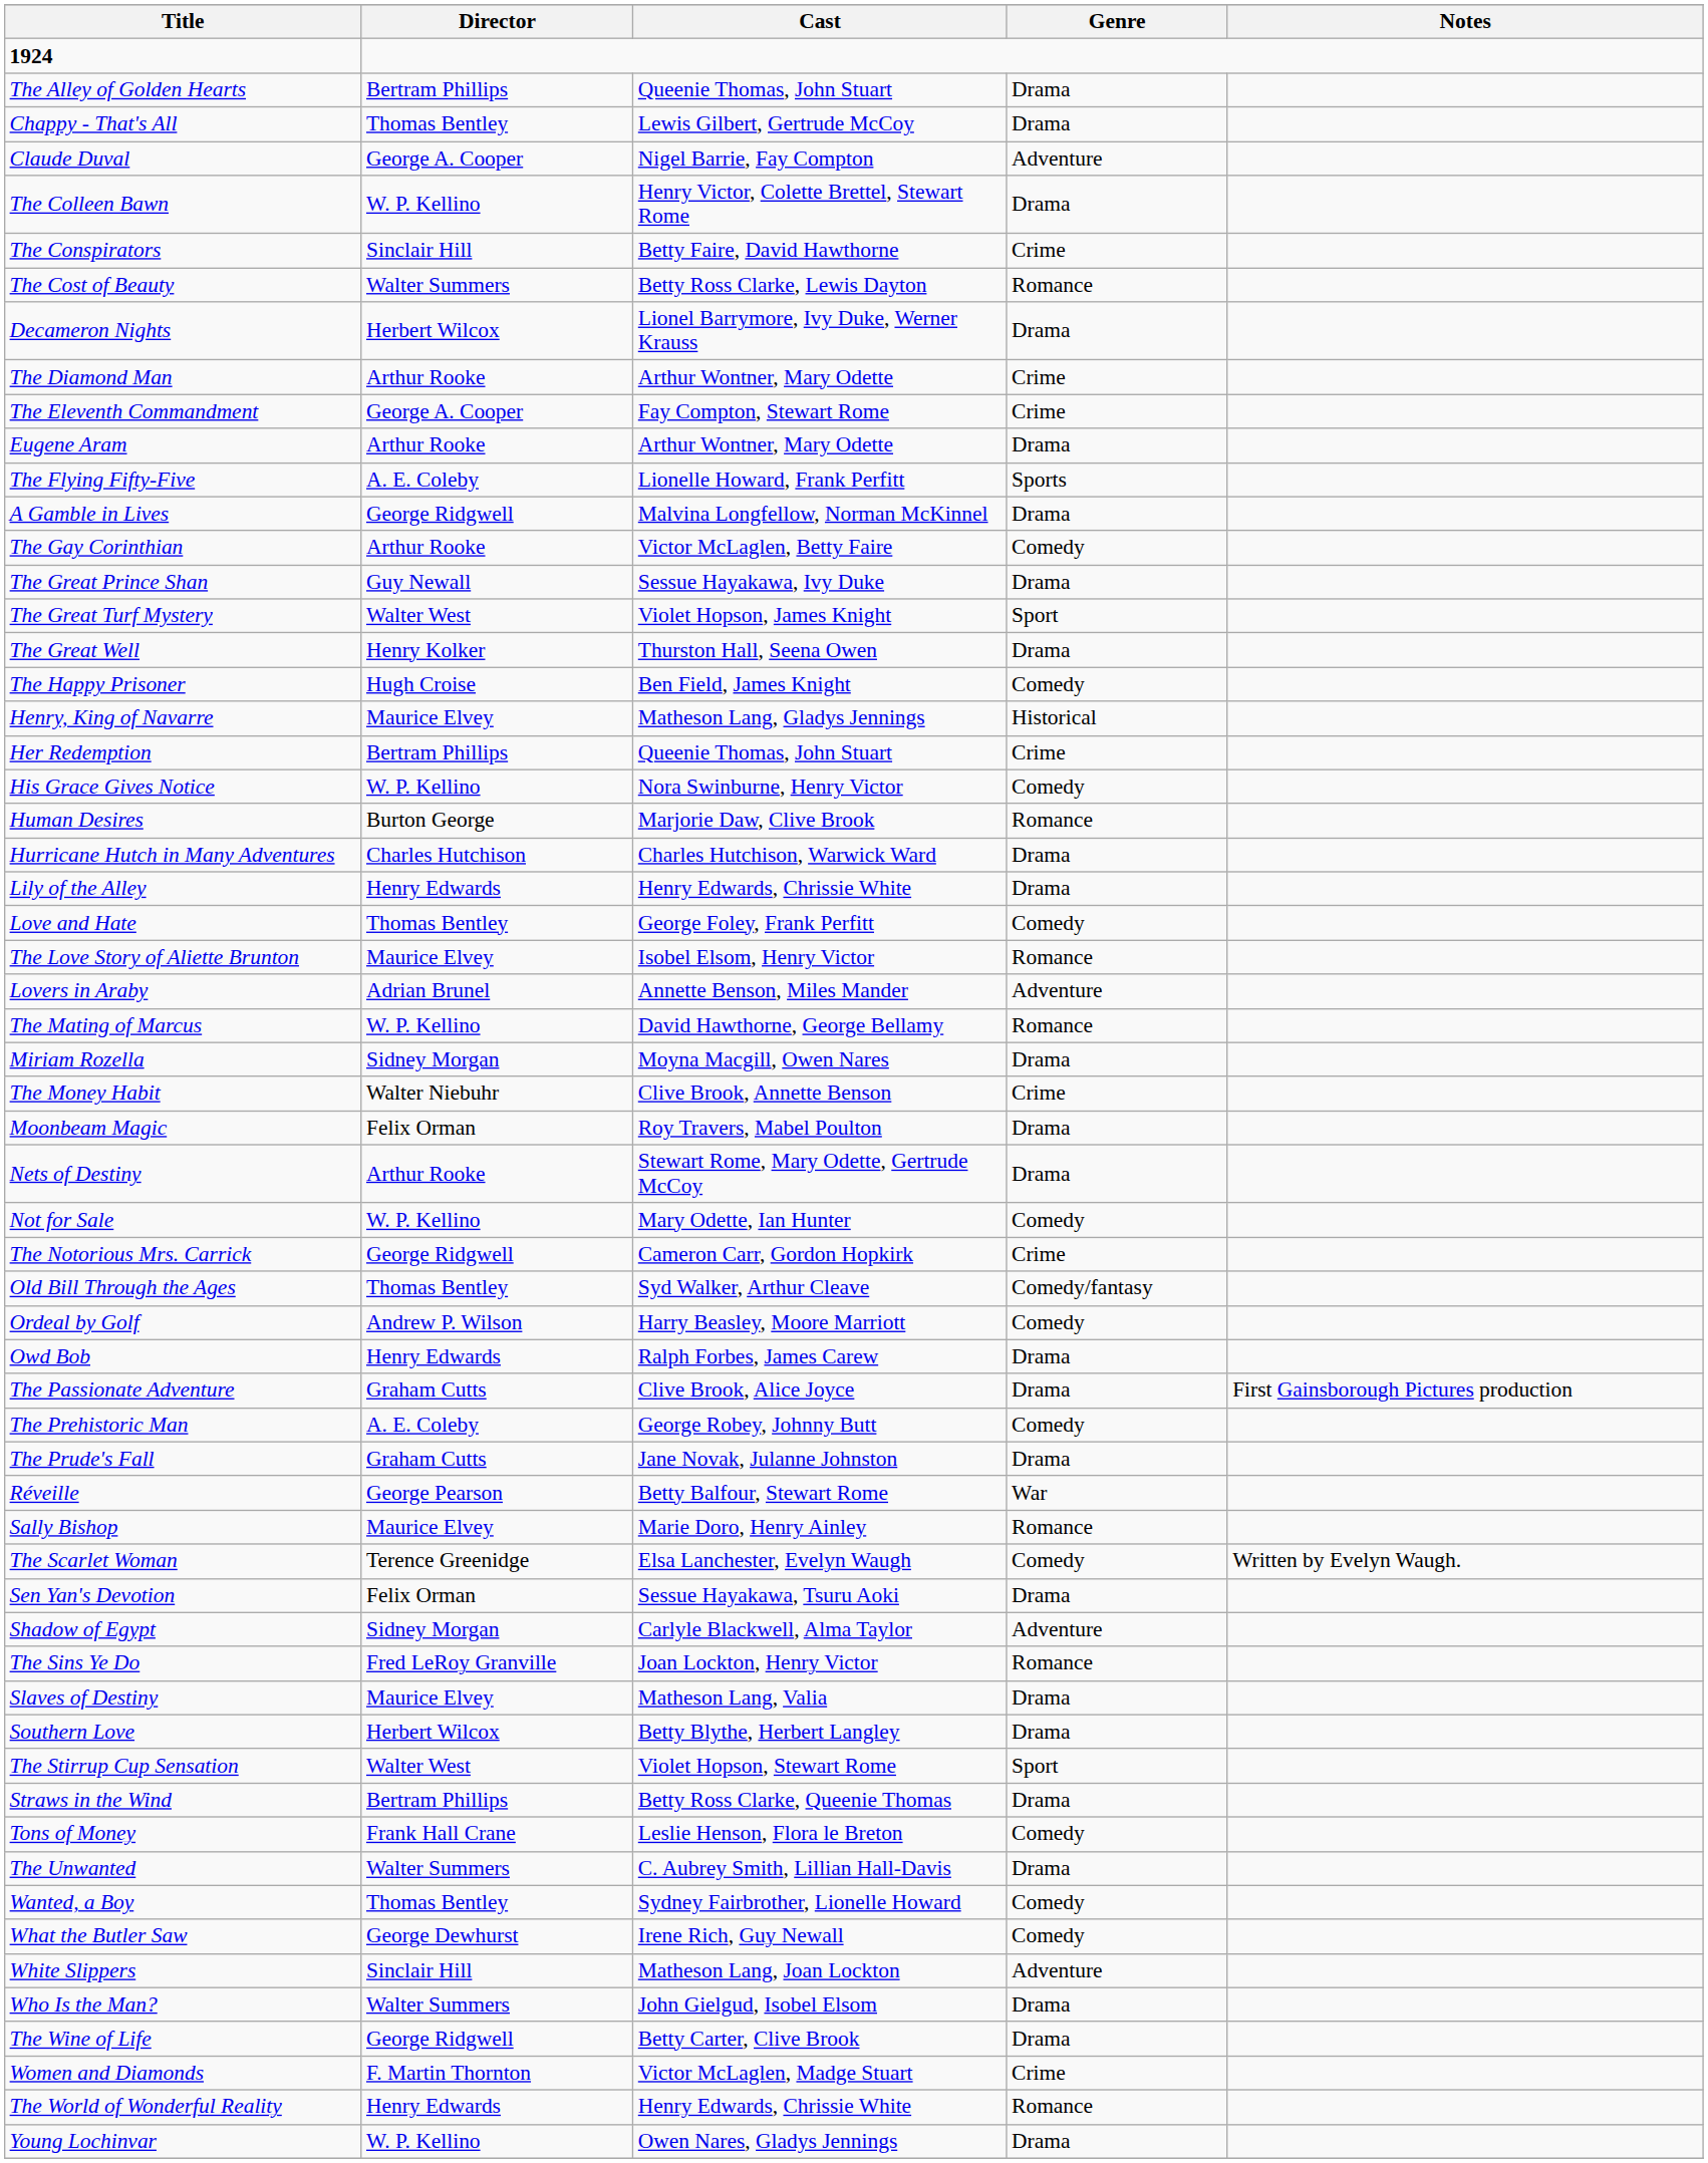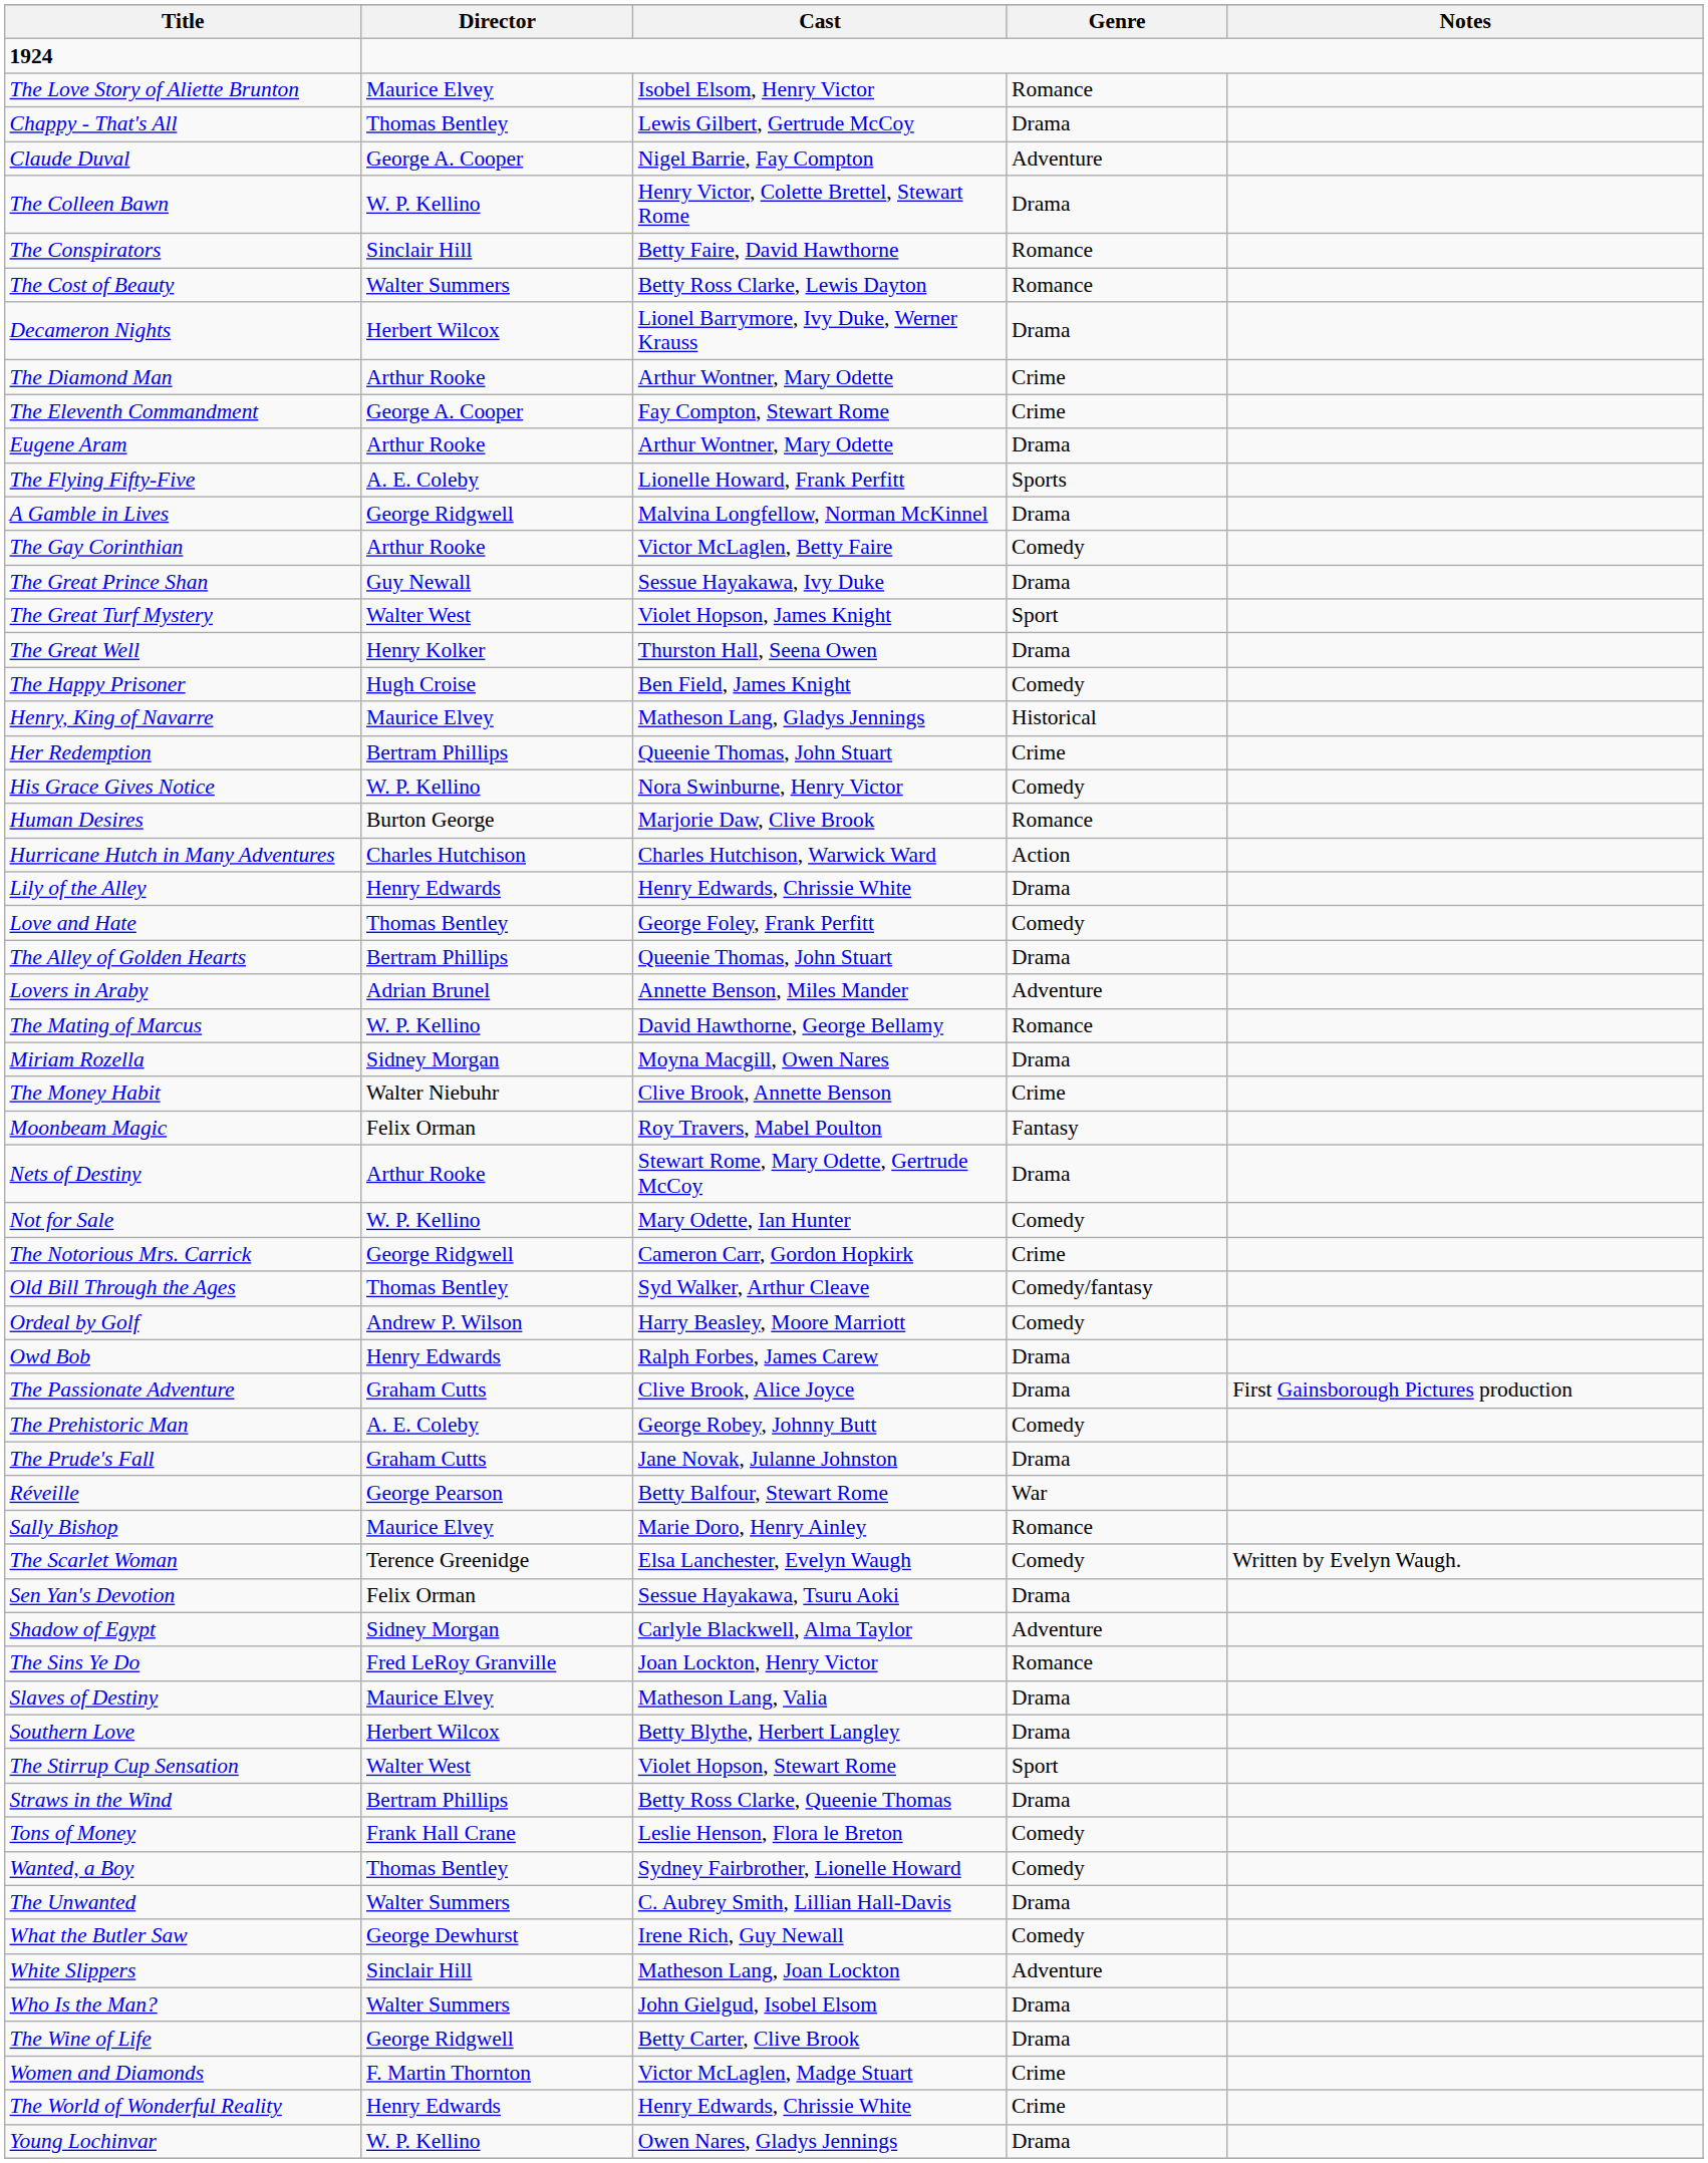rows swapped: The Alley of Golden Hearts <-> The Love Story of Aliette Brunton
The Conspirators | Genre: Crime -> Romance
Hurricane Hutch in Many Adventures | Genre: Drama -> Action
Moonbeam Magic | Genre: Drama -> Fantasy
rows swapped: The Unwanted <-> Wanted, a Boy
The World of Wonderful Reality | Genre: Romance -> Crime
